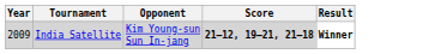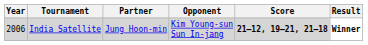+ column: Partner | Jung Hoon-min
India Satellite | Year: 2009 -> 2006
